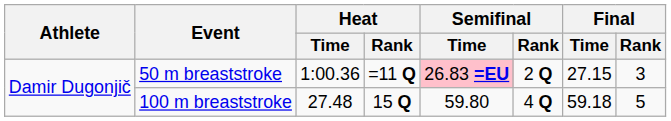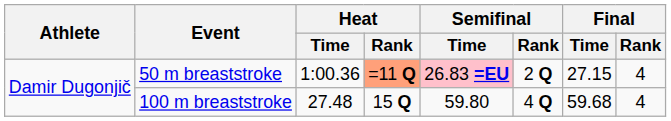50 m breaststroke | Heat / Rank: no background -> lightsalmon background
50 m breaststroke | Final / Rank: 3 -> 4
100 m breaststroke | Final / Time: 59.18 -> 59.68
100 m breaststroke | Final / Rank: 5 -> 4
